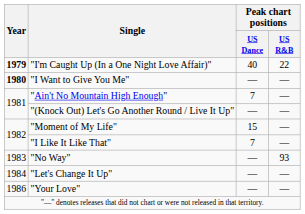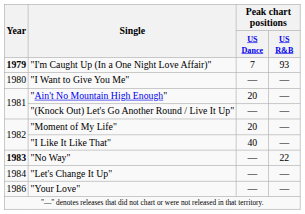"I'm Caught Up (In a One Night Love Affair)" | Peak chart positions / US Dance: 40 -> 7
"I'm Caught Up (In a One Night Love Affair)" | Peak chart positions / US R&B: 22 -> 93
"I Want to Give You Me" | Year: bold -> normal
"Ain't No Mountain High Enough" | Peak chart positions / US Dance: 7 -> 20
"Moment of My Life" | Peak chart positions / US Dance: 15 -> 20
"I Like It Like That" | Peak chart positions / US Dance: 7 -> 40
"No Way" | Year: normal -> bold
"No Way" | Peak chart positions / US R&B: 93 -> 22
